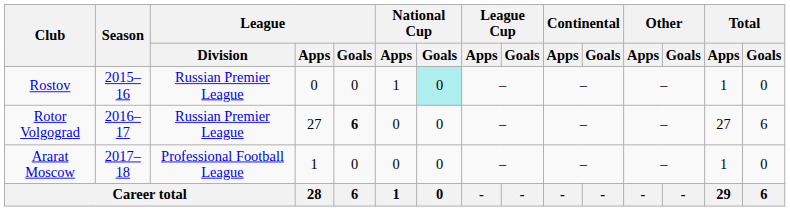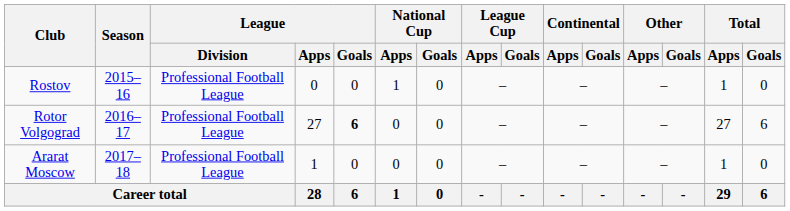Rostov | League / Division: Russian Premier League -> Professional Football League
Rostov | National Cup / Goals: paleturquoise background -> no background
Rotor Volgograd | League / Division: Russian Premier League -> Professional Football League
